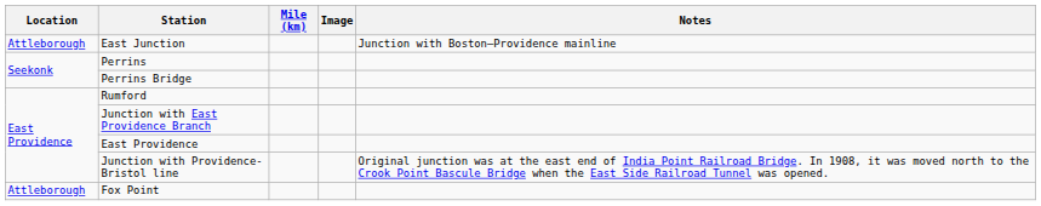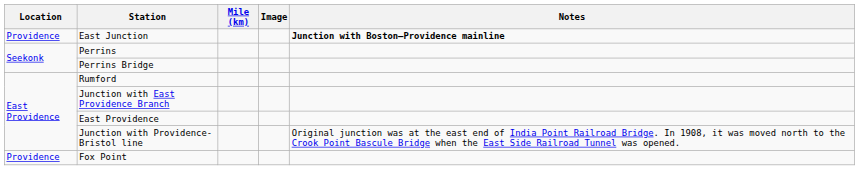East Junction | Location: Attleborough -> Providence
East Junction | Notes: normal -> bold
Fox Point | Location: Attleborough -> Providence
